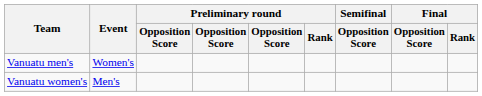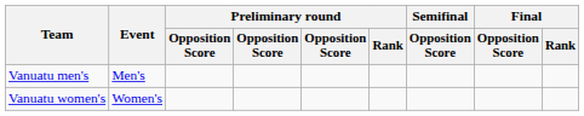Vanuatu men's | Event: Women's -> Men's
Vanuatu women's | Event: Men's -> Women's
